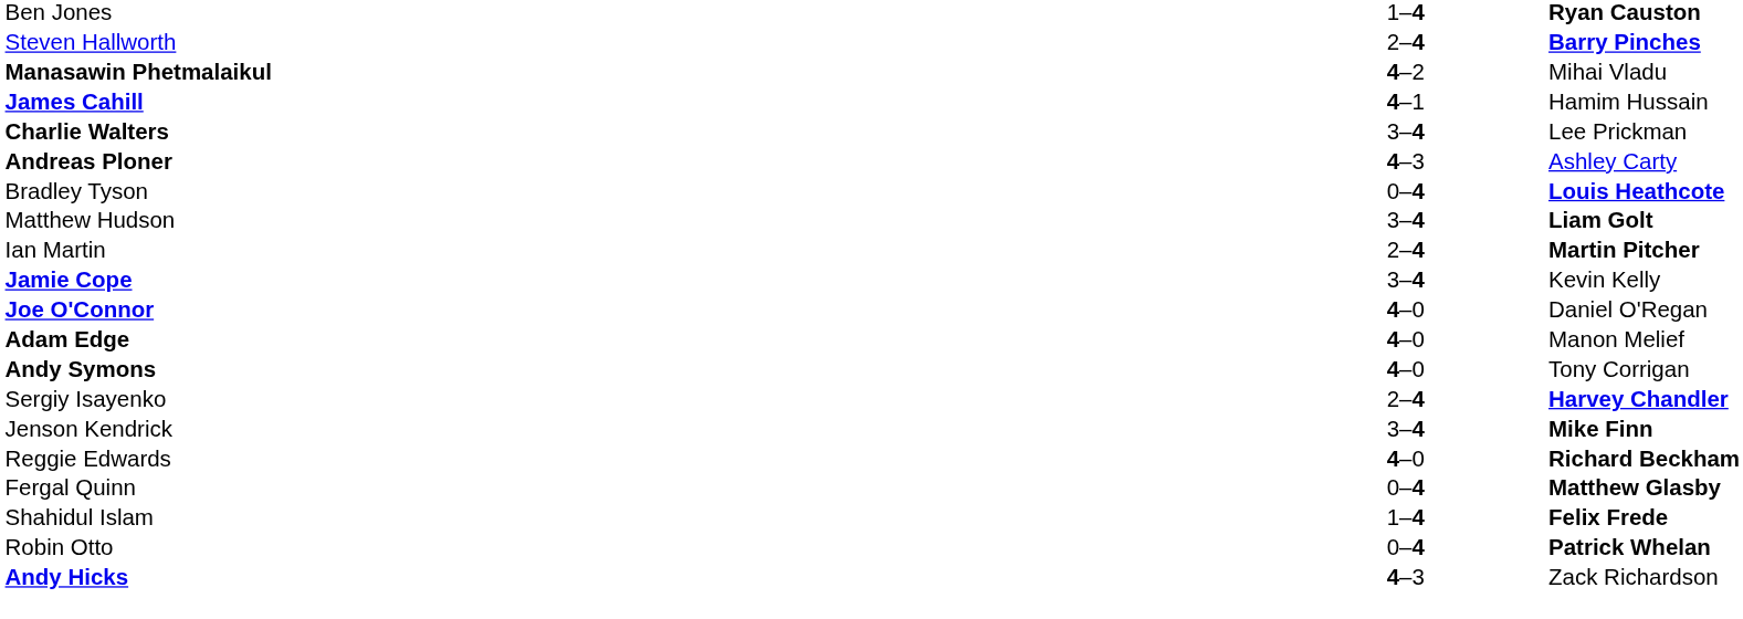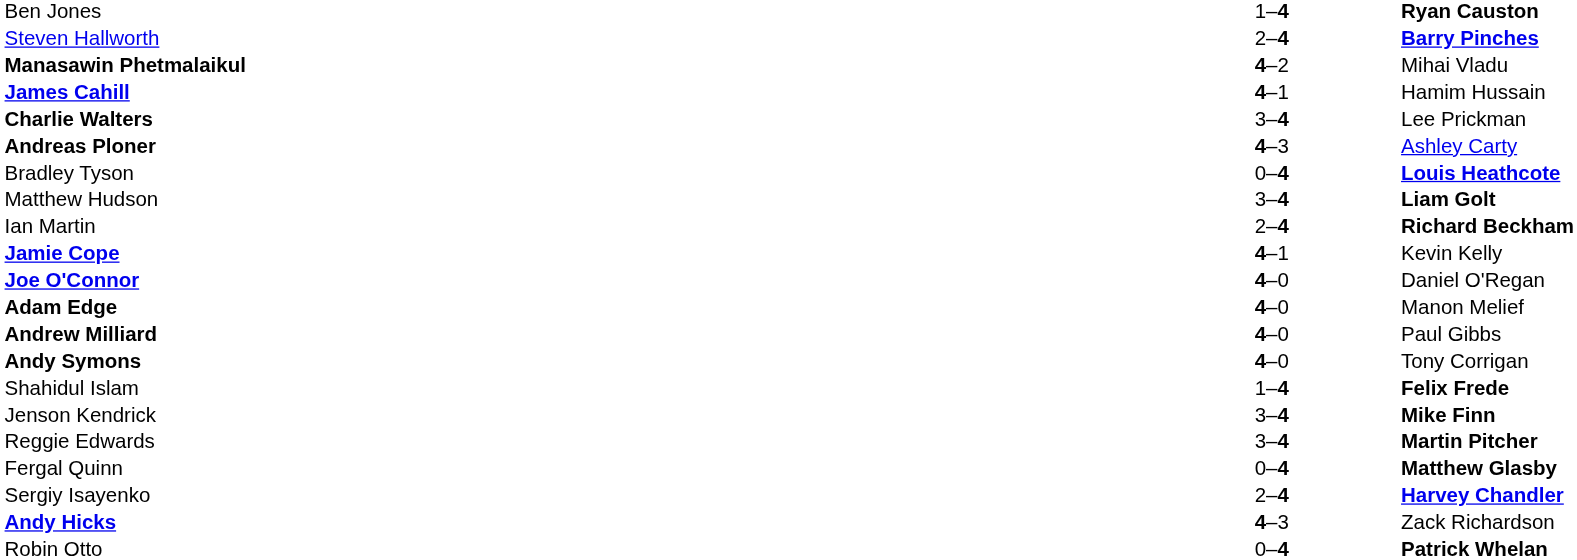Ian Martin | column 3: Martin Pitcher -> Richard Beckham
Jamie Cope | column 2: 3–4 -> 4–1
+ row: Andrew Milliard | 4–0 | Paul Gibbs
rows swapped: Sergiy Isayenko <-> Shahidul Islam
Reggie Edwards | column 2: 4–0 -> 3–4
Reggie Edwards | column 3: Richard Beckham -> Martin Pitcher
rows swapped: Robin Otto <-> Andy Hicks
